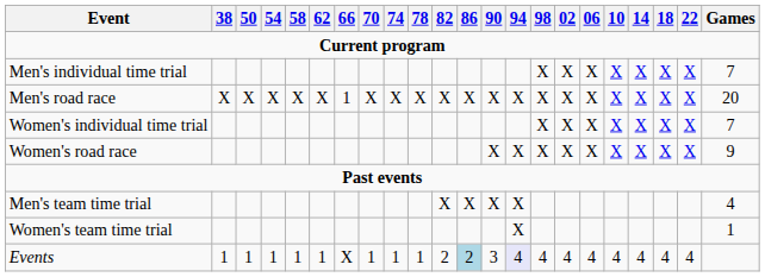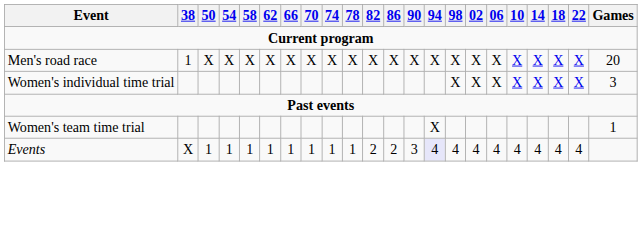- row: Men's individual time trial | X | X | X | X | X | X | X | 7
Men's road race | 38: X -> 1
Men's road race | 66: 1 -> X
Women's individual time trial | Games: 7 -> 3
- row: Women's road race | X | X | X | X | X | X | X | X | X | 9
- row: Men's team time trial | X | X | X | X | 4
Events | 38: 1 -> X
Events | 66: X -> 1
Events | 86: lightblue background -> no background
